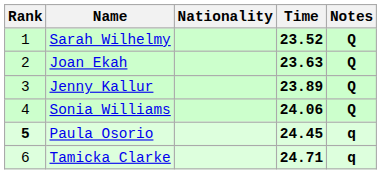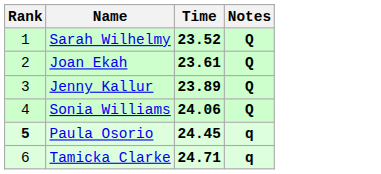- column: Nationality
Joan Ekah | Time: 23.63 -> 23.61
